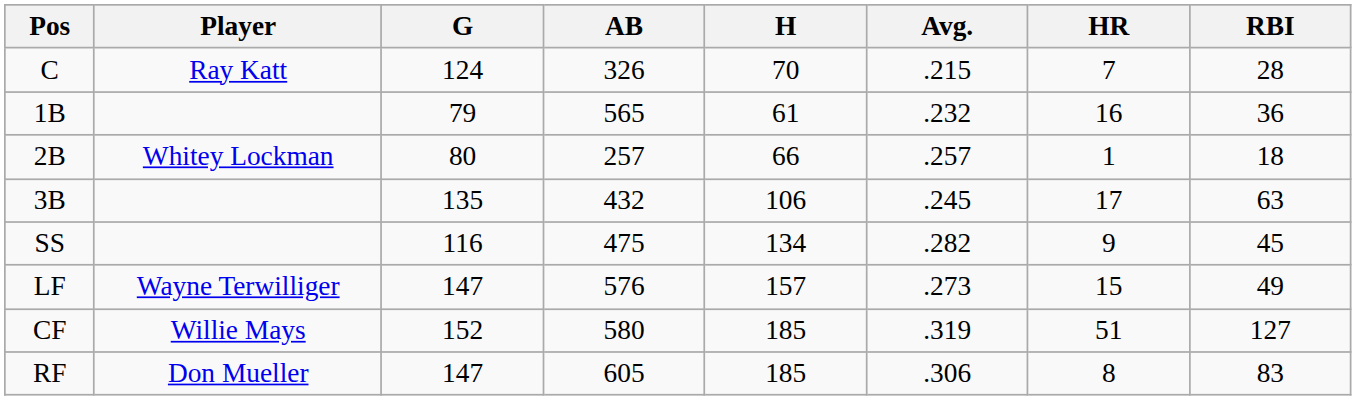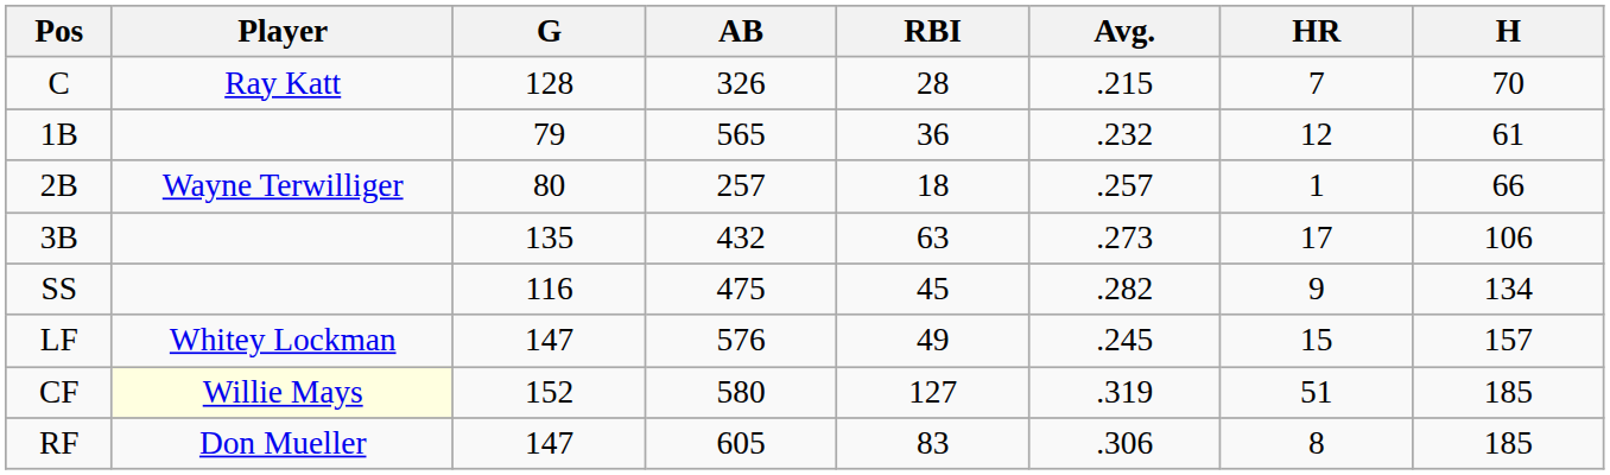columns swapped: H <-> RBI
C | G: 124 -> 128
1B | HR: 16 -> 12
2B | Player: Whitey Lockman -> Wayne Terwilliger
3B | Avg.: .245 -> .273
LF | Player: Wayne Terwilliger -> Whitey Lockman
LF | Avg.: .273 -> .245
CF | Player: no background -> lightyellow background
